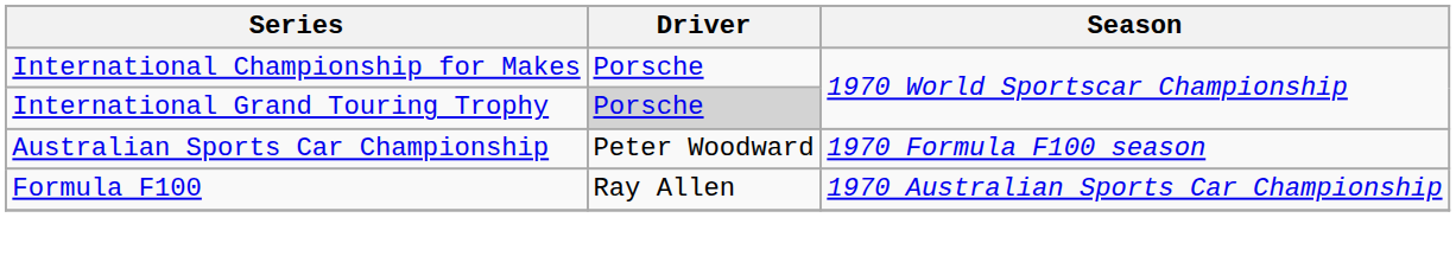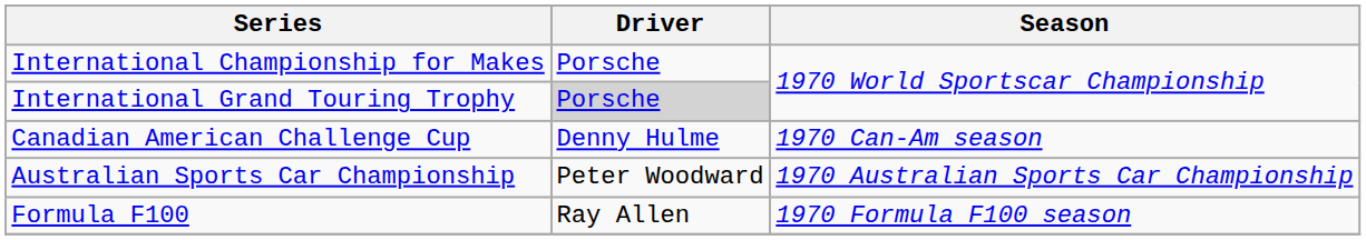+ row: Canadian American Challenge Cup | Denny Hulme | 1970 Can-Am season
Australian Sports Car Championship | Season: 1970 Formula F100 season -> 1970 Australian Sports Car Championship
Formula F100 | Season: 1970 Australian Sports Car Championship -> 1970 Formula F100 season
